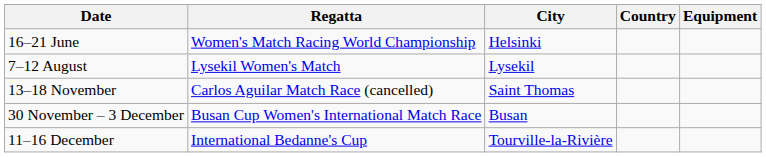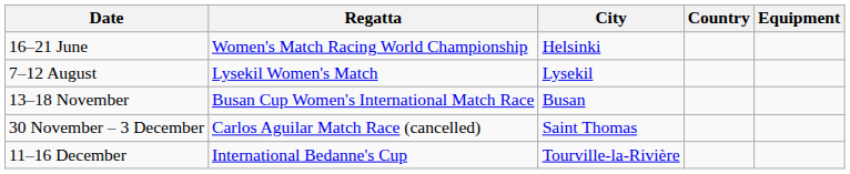13–18 November | Regatta: Carlos Aguilar Match Race (cancelled) -> Busan Cup Women's International Match Race
13–18 November | City: Saint Thomas -> Busan
30 November – 3 December | Regatta: Busan Cup Women's International Match Race -> Carlos Aguilar Match Race (cancelled)
30 November – 3 December | City: Busan -> Saint Thomas
